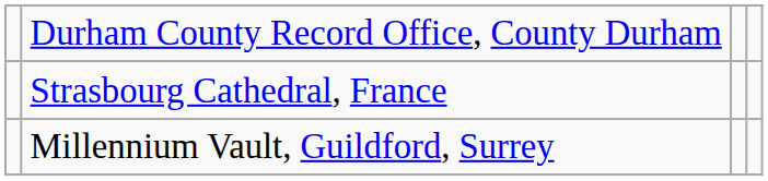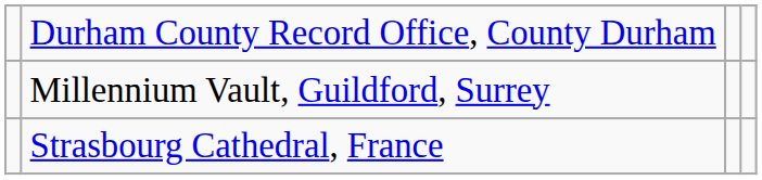rows swapped: Millennium Vault, Guildford, Surrey <-> Strasbourg Cathedral, France
